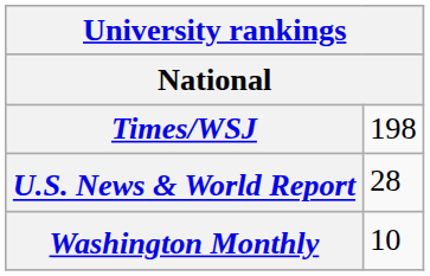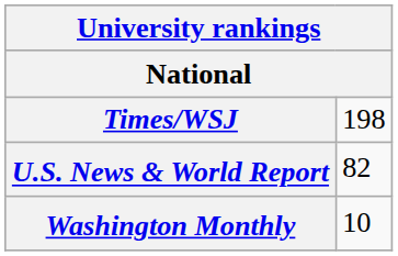U.S. News & World Report | column 2: 28 -> 82
